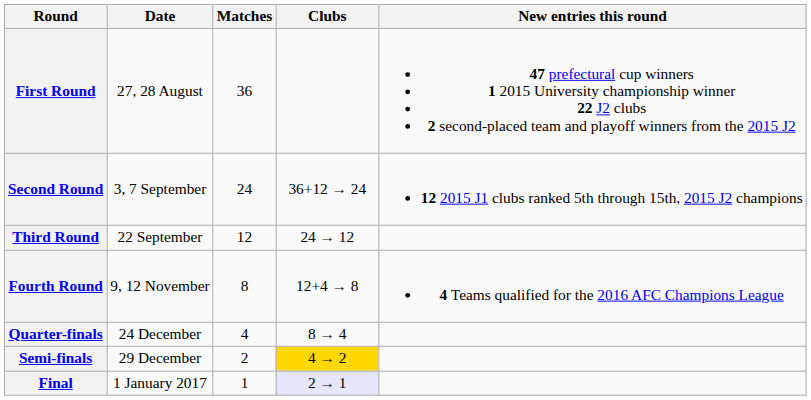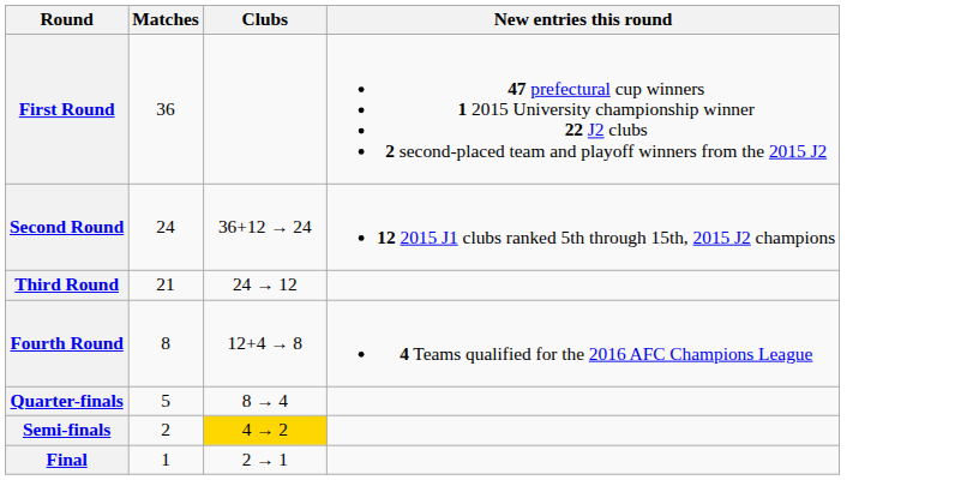- column: Date | 27, 28 August | 3, 7 September | 22 September | 9, 12 November | 24 December | 29 December | 1 January 2017
Third Round | Matches: 12 -> 21
Quarter-finals | Matches: 4 -> 5
Final | Clubs: lavender background -> no background
